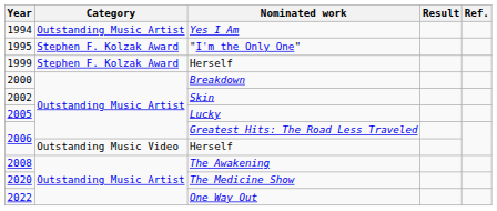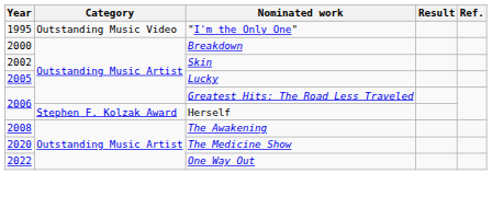- row: 1994 | Outstanding Music Artist | Yes I Am
"I'm the Only One" | Category: Stephen F. Kolzak Award -> Outstanding Music Video
- row: 1999 | Stephen F. Kolzak Award | Herself
2006 / Herself | Category: Outstanding Music Video -> Stephen F. Kolzak Award
